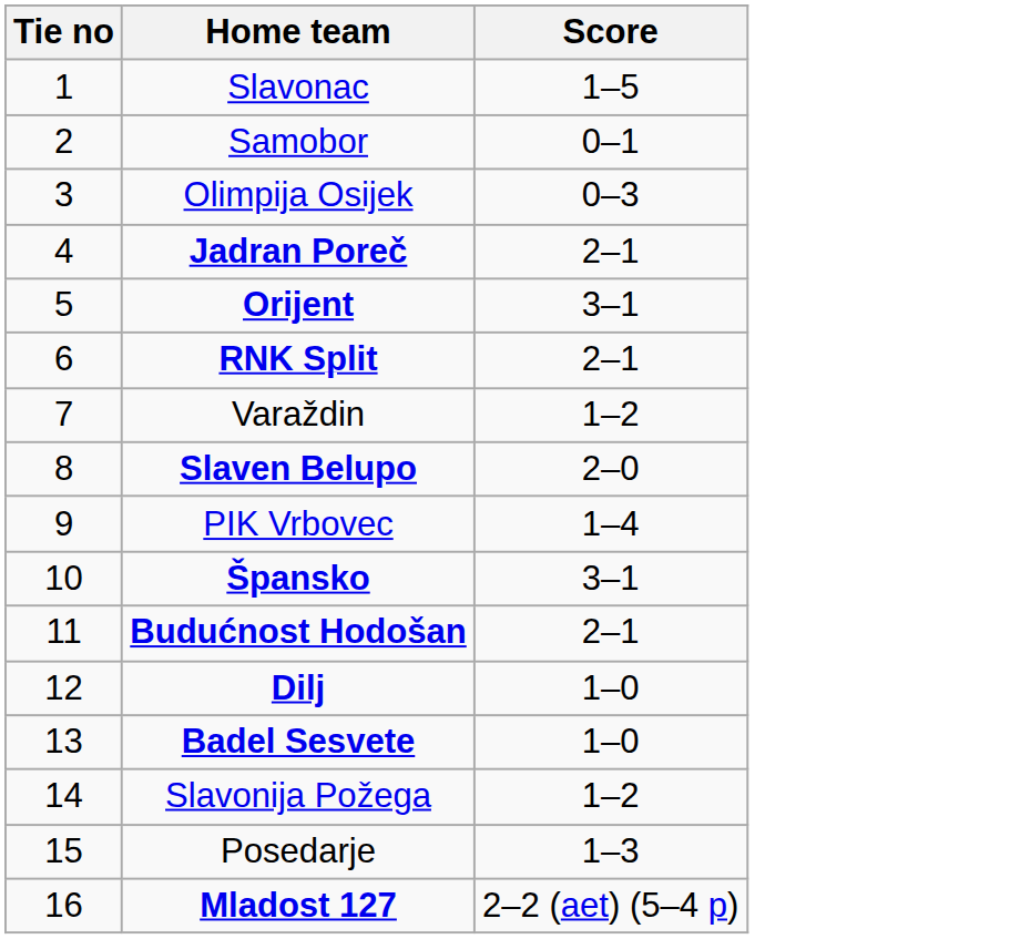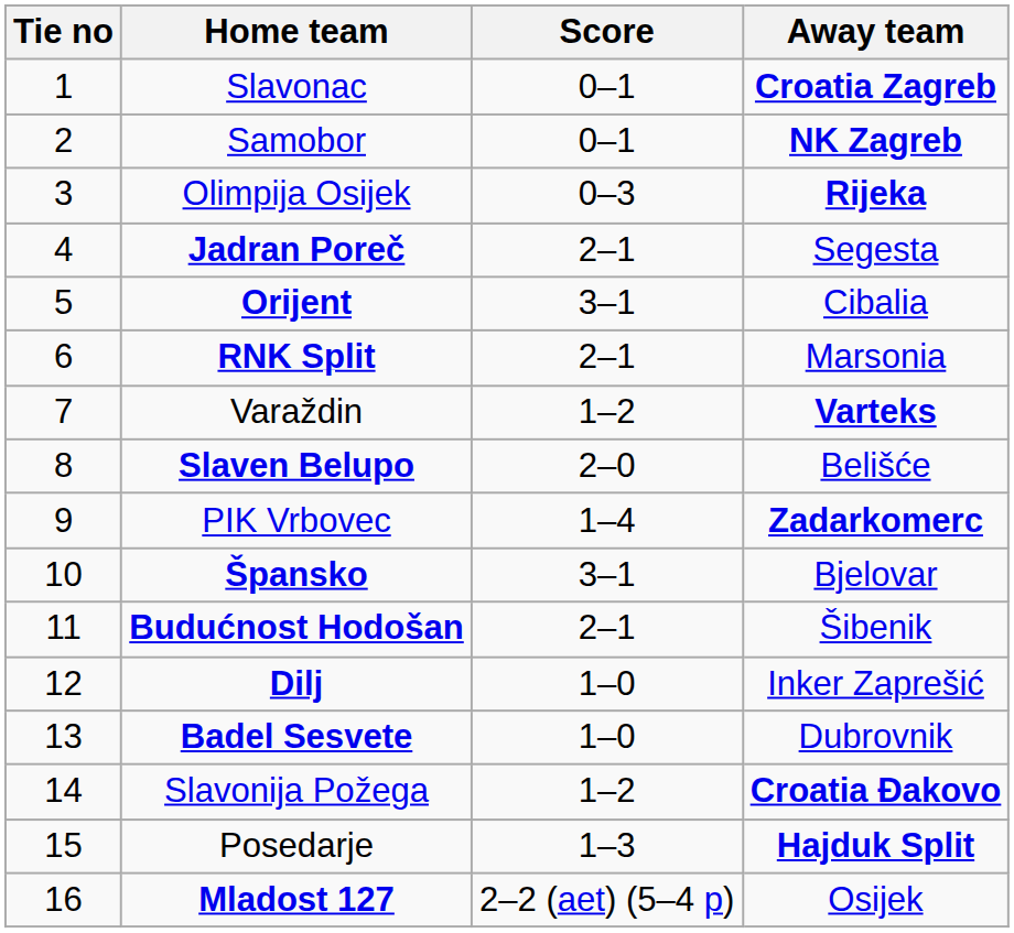+ column: Away team | Croatia Zagreb | NK Zagreb | Rijeka | Segesta | Cibalia | Marsonia | Varteks | Belišće | Zadarkomerc | Bjelovar | Šibenik | Inker Zaprešić | Dubrovnik | Croatia Đakovo | Hajduk Split | Osijek
Slavonac | Score: 1–5 -> 0–1
